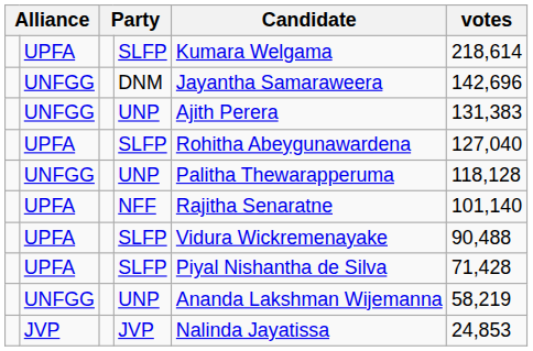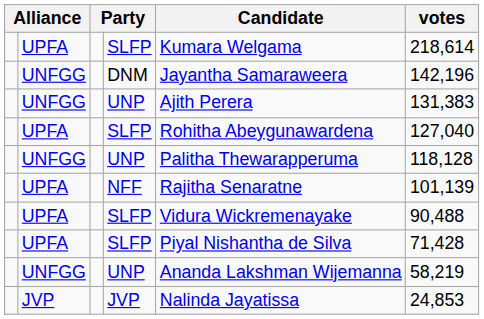DNM | votes: 142,696 -> 142,196
NFF | votes: 101,140 -> 101,139
